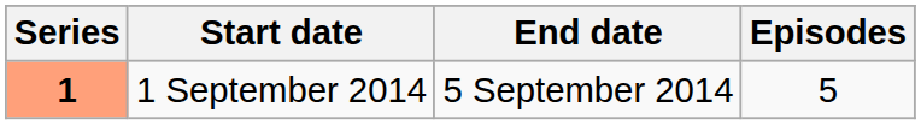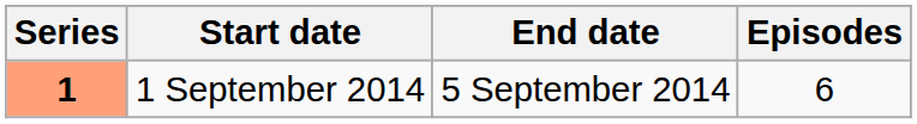1 September 2014 | Episodes: 5 -> 6
